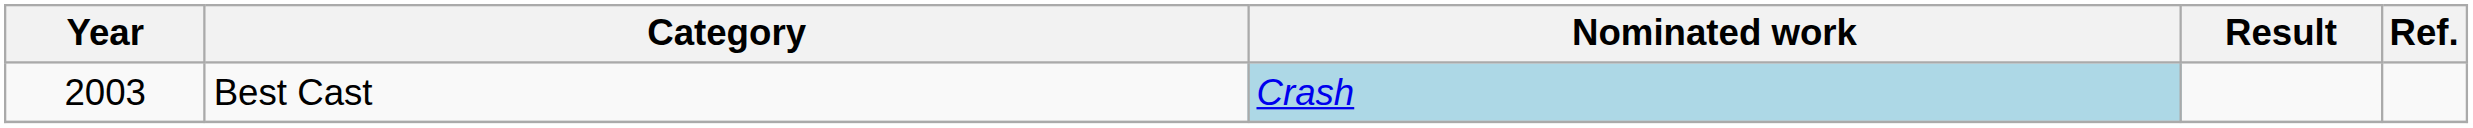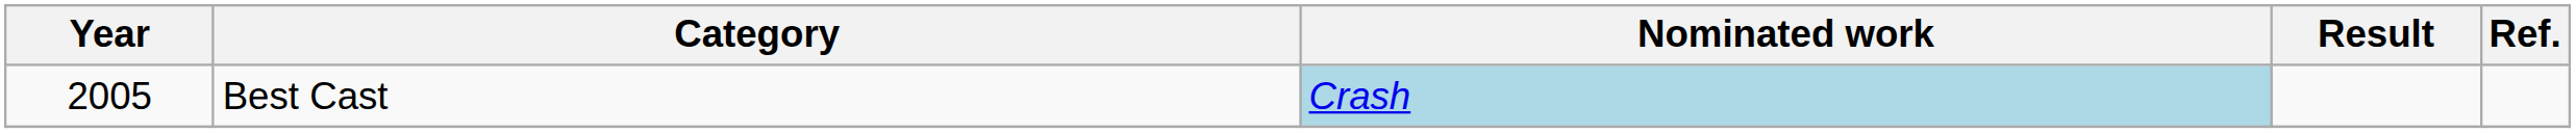Best Cast | Year: 2003 -> 2005
